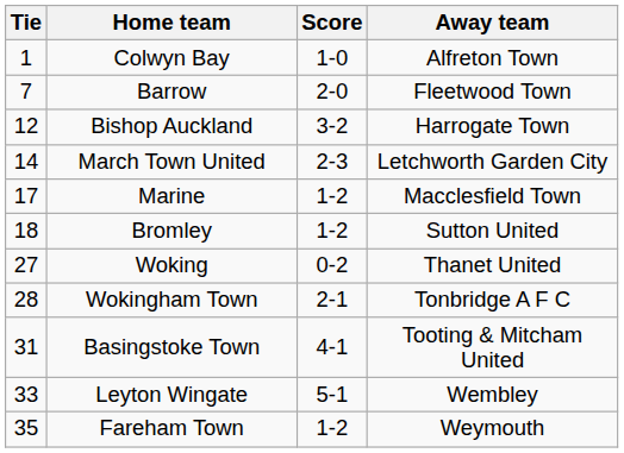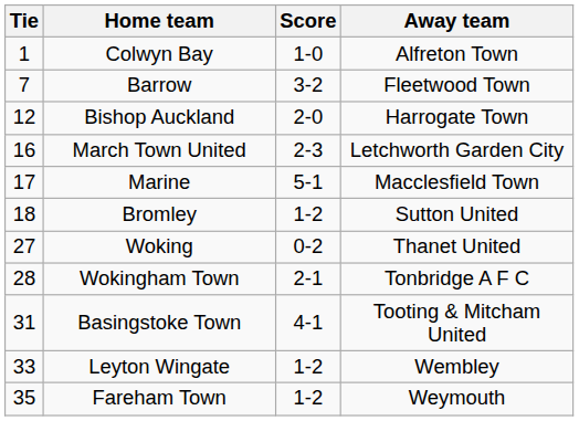Barrow | Score: 2-0 -> 3-2
Bishop Auckland | Score: 3-2 -> 2-0
March Town United | Tie: 14 -> 16
Marine | Score: 1-2 -> 5-1
Leyton Wingate | Score: 5-1 -> 1-2
